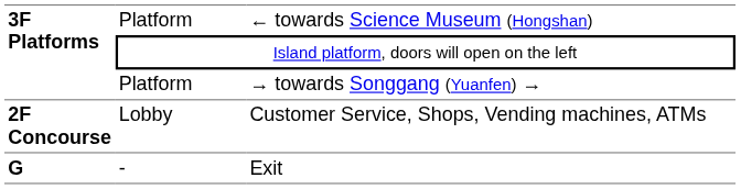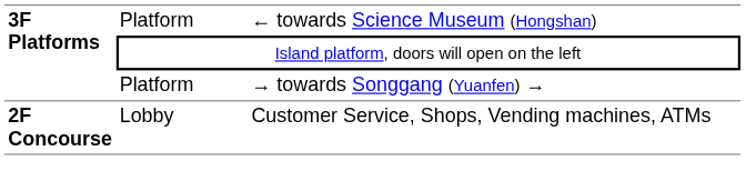- row: G | - | Exit
